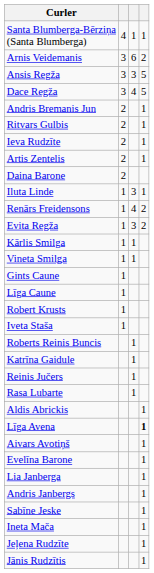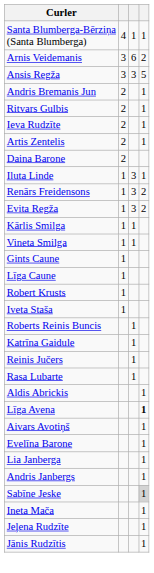- row: Dace Regža | 3 | 4 | 5
Renārs Freidensons | column 3: 4 -> 3
Sabīne Jeske | column 4: no background -> lightgrey background
